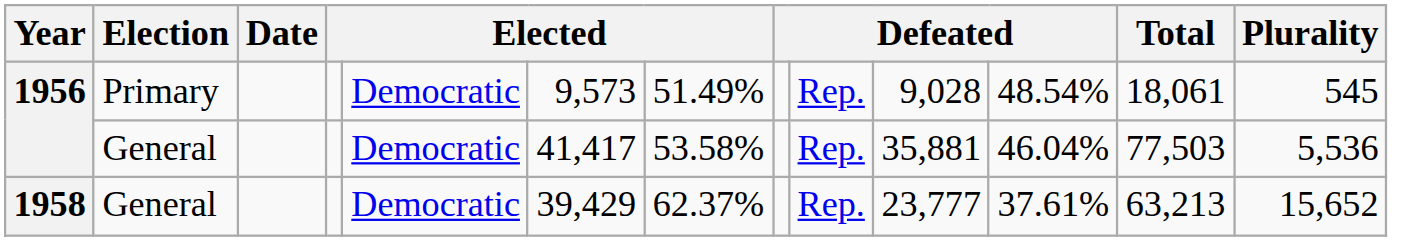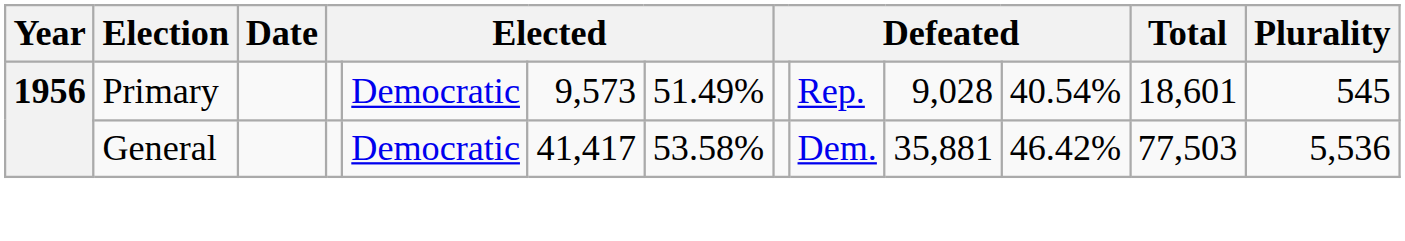1956 / Primary | column 11: 48.54% -> 40.54%
1956 / Primary | Total: 18,061 -> 18,601
1956 / General | column 9: Rep. -> Dem.
1956 / General | column 11: 46.04% -> 46.42%
- row: 1958 | General | Democratic | 39,429 | 62.37% | Rep. | 23,777 | 37.61% | 63,213 | 15,652
